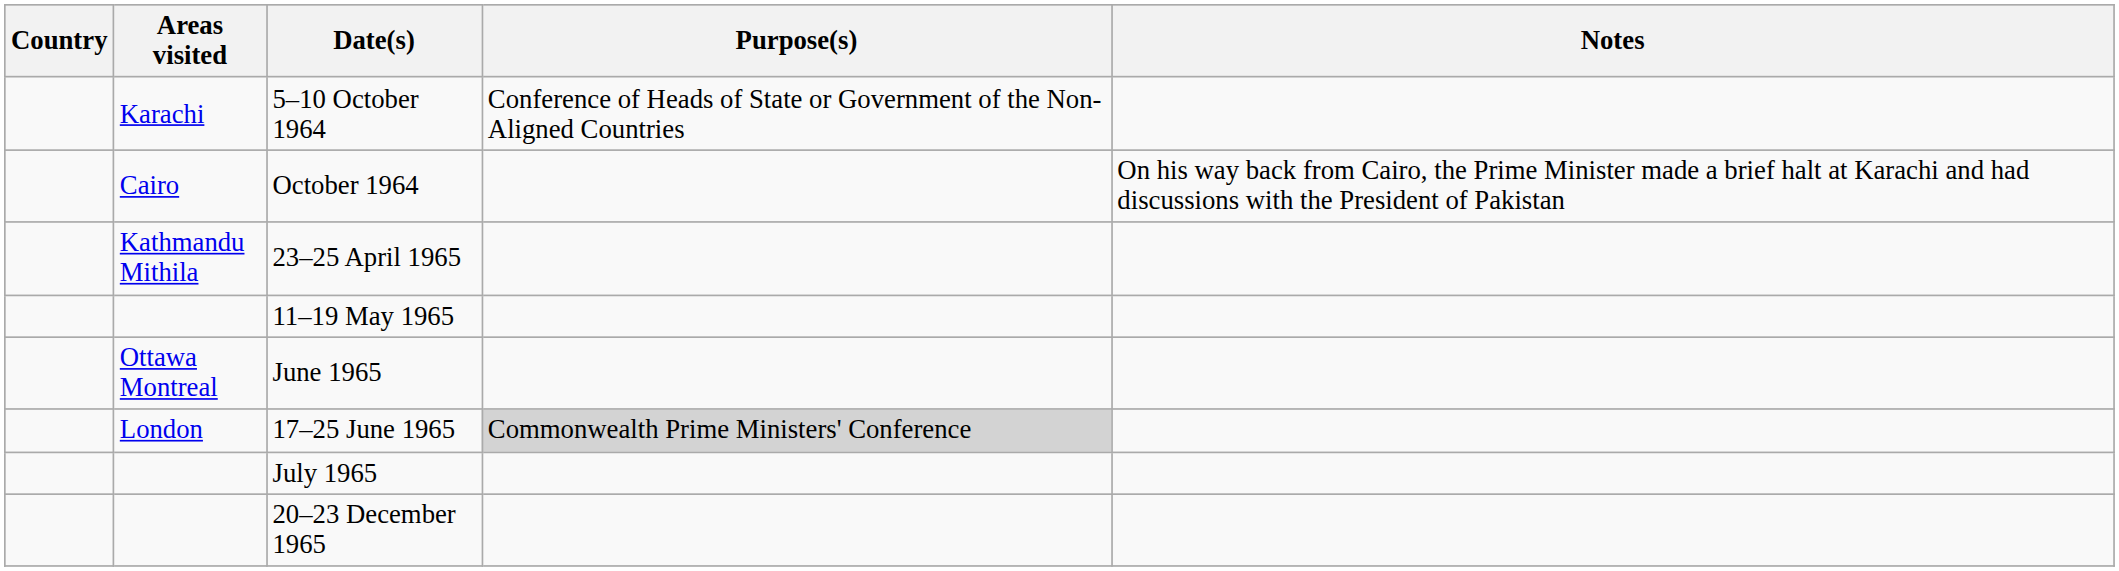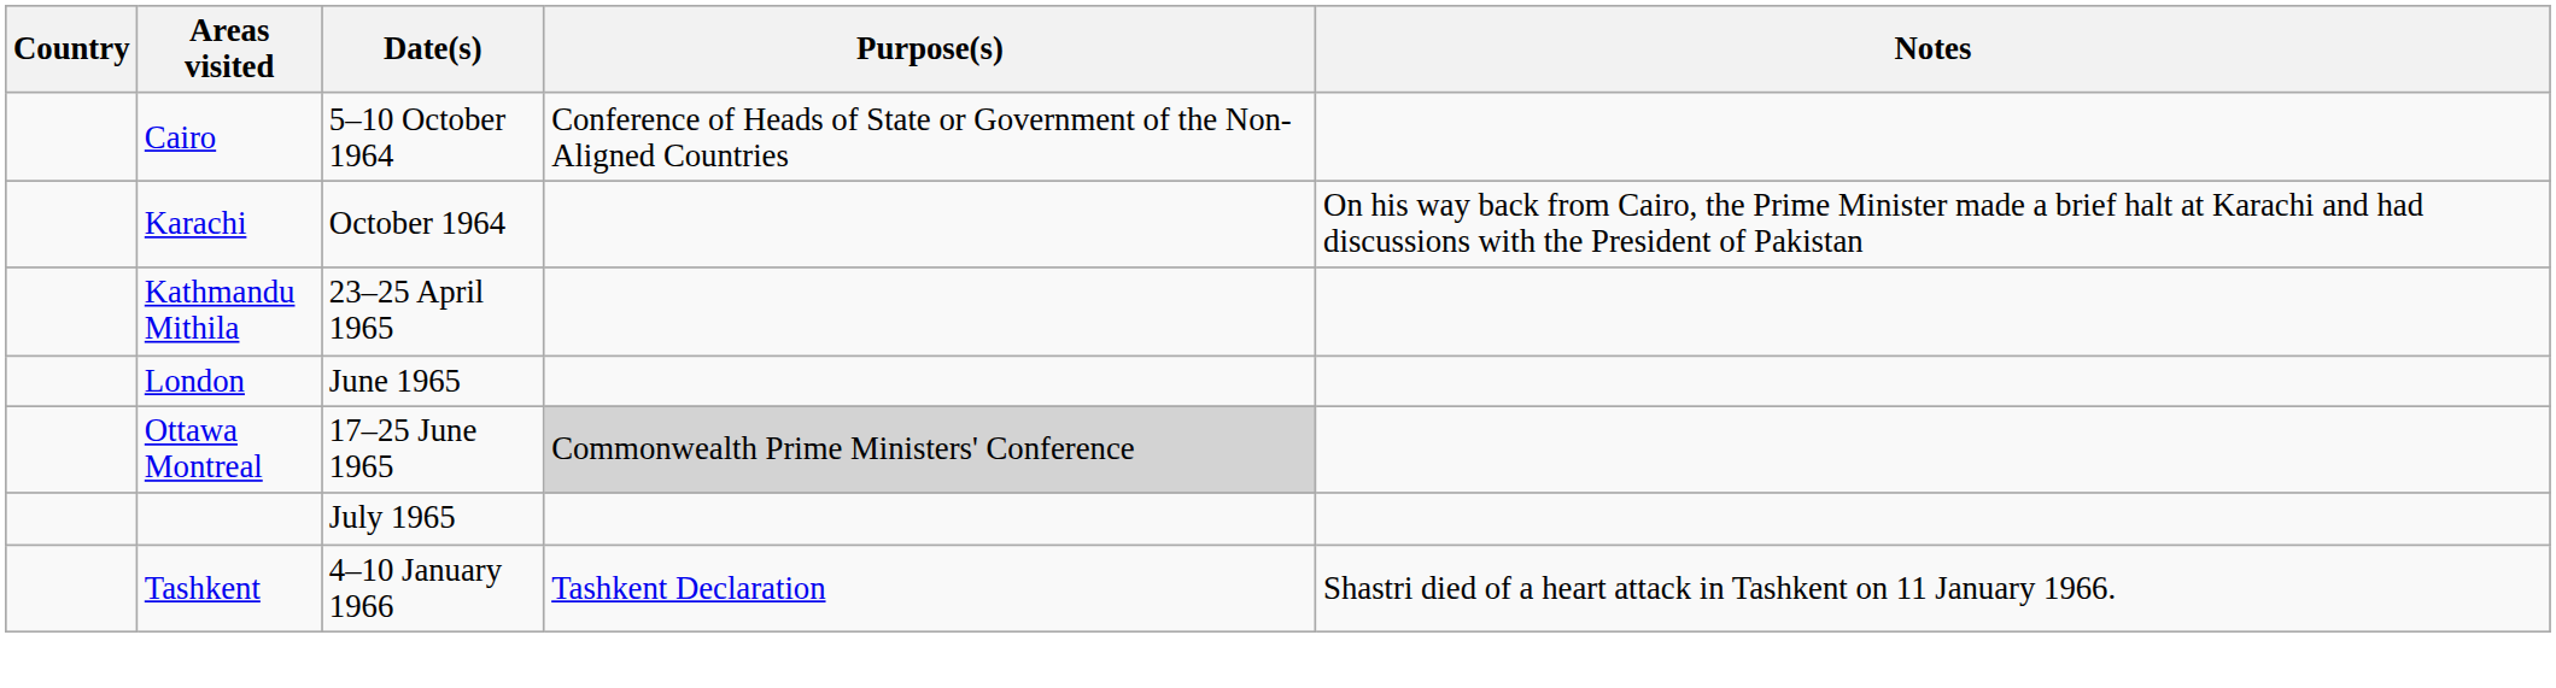5–10 October 1964 | Areas visited: Karachi -> Cairo
October 1964 | Areas visited: Cairo -> Karachi
- row: 11–19 May 1965
June 1965 | Areas visited: Ottawa Montreal -> London
17–25 June 1965 | Areas visited: London -> Ottawa Montreal
- row: 20–23 December 1965
+ row: Tashkent | 4–10 January 1966 | Tashkent Declaration | Shastri died of a heart attack in Tashkent on 11 January 1966.
